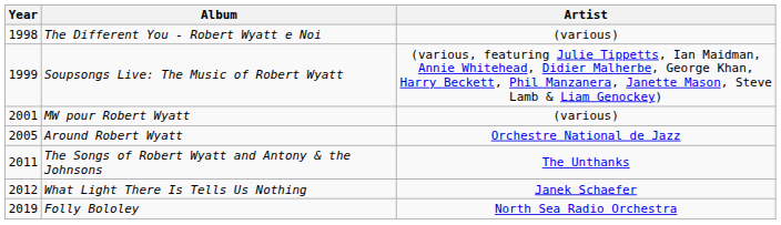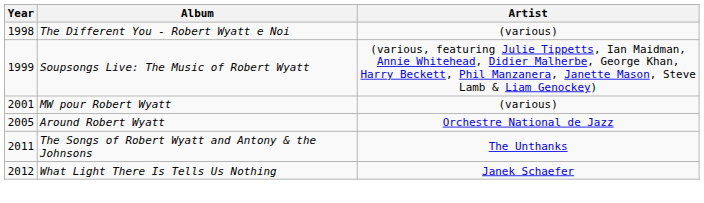- row: 2019 | Folly Bololey | North Sea Radio Orchestra
